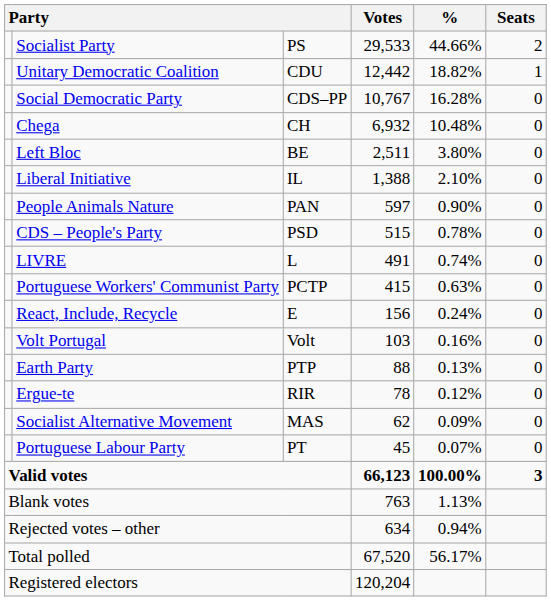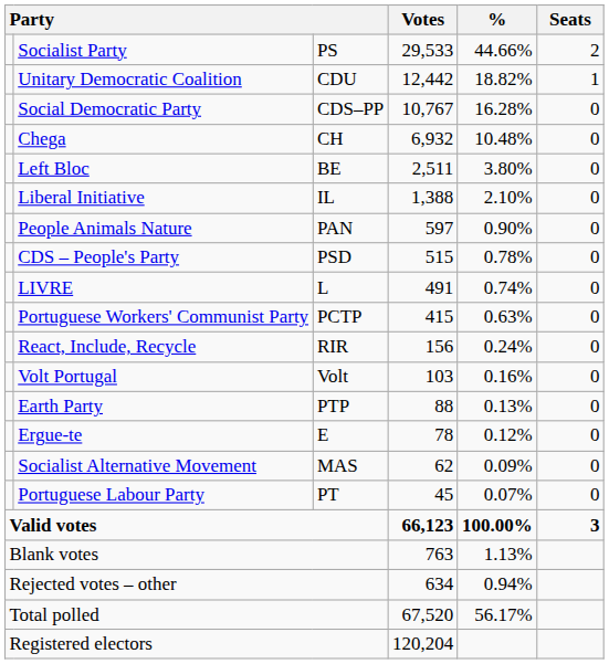React, Include, Recycle | column 3: E -> RIR
Ergue-te | column 3: RIR -> E
